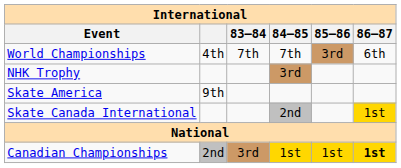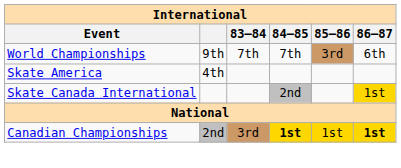World Championships | column 2: 4th -> 9th
- row: NHK Trophy | 3rd
Skate America | column 2: 9th -> 4th
Canadian Championships | 84–85: normal -> bold
